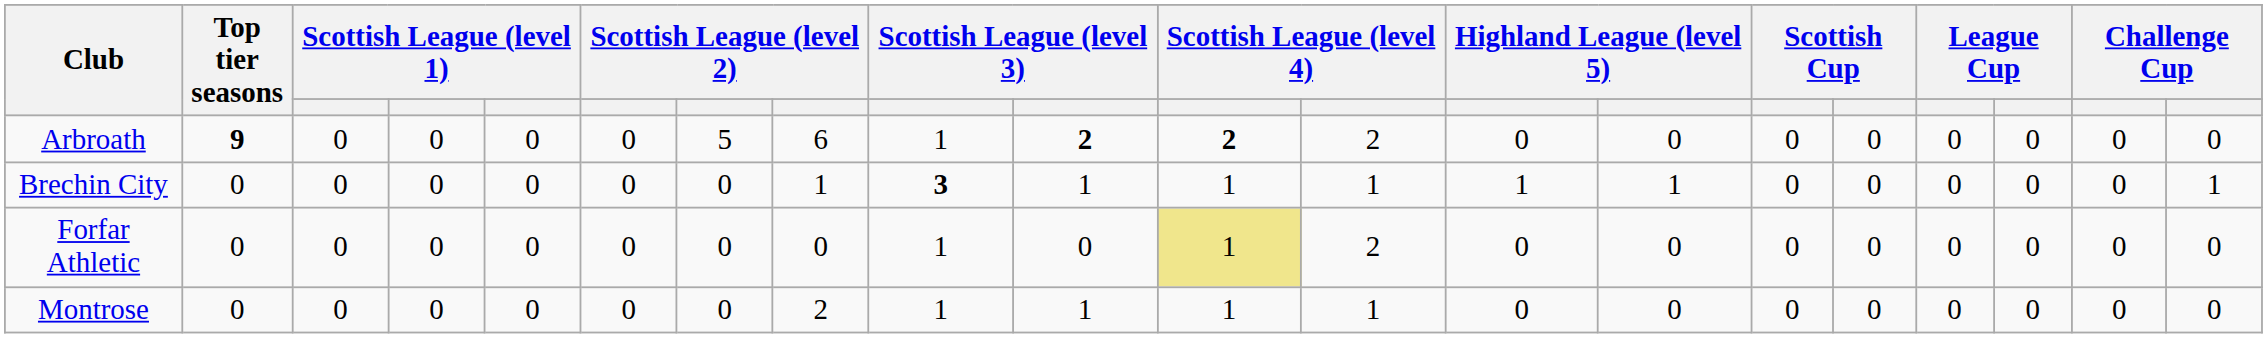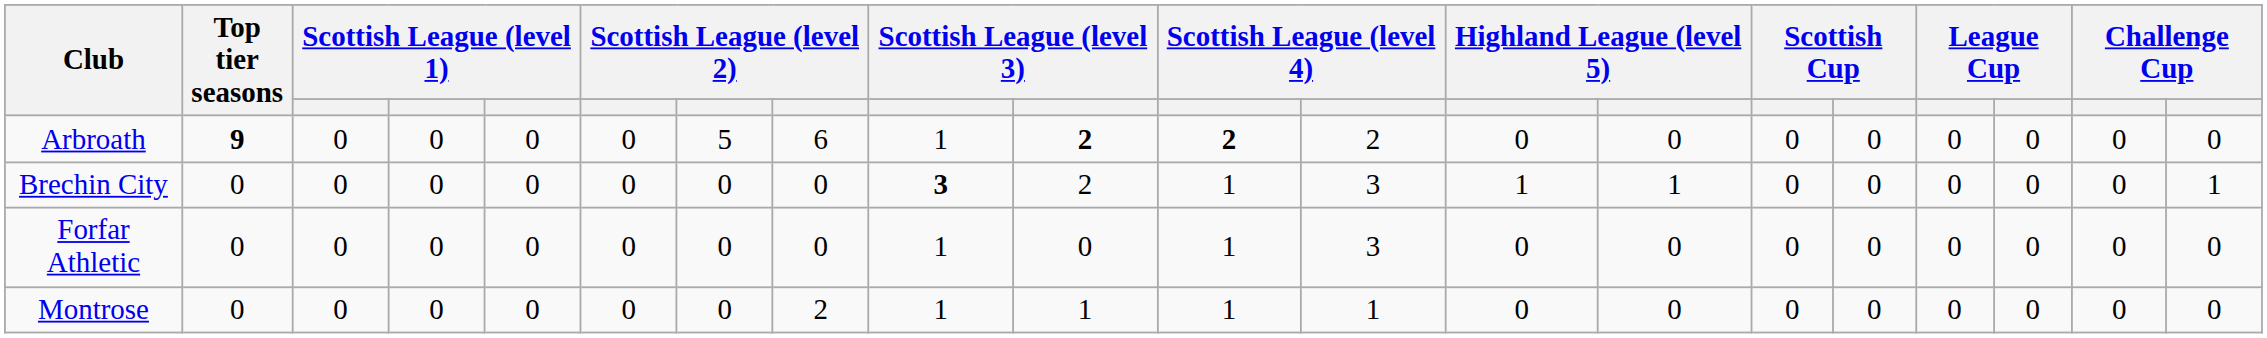Brechin City | column 8: 1 -> 0
Brechin City | column 10: 1 -> 2
Brechin City | column 12: 1 -> 3
Forfar Athletic | column 11: khaki background -> no background
Forfar Athletic | column 12: 2 -> 3
